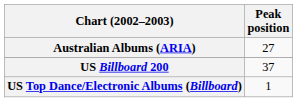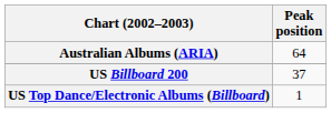Australian Albums (ARIA) | Peak position: 27 -> 64
